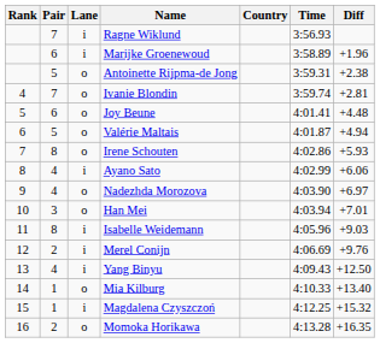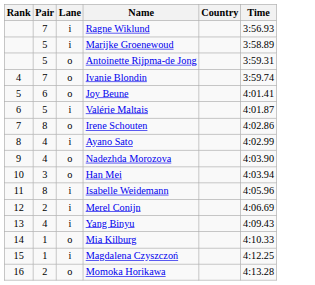- column: Diff | +1.96 | +2.38 | +2.81 | +4.48 | +4.94 | +5.93 | +6.06 | +6.97 | +7.01 | +9.03 | +9.76 | +12.50 | +13.40 | +15.32 | +16.35
Marijke Groenewoud | Pair: 6 -> 5
Valérie Maltais | Lane: o -> i
